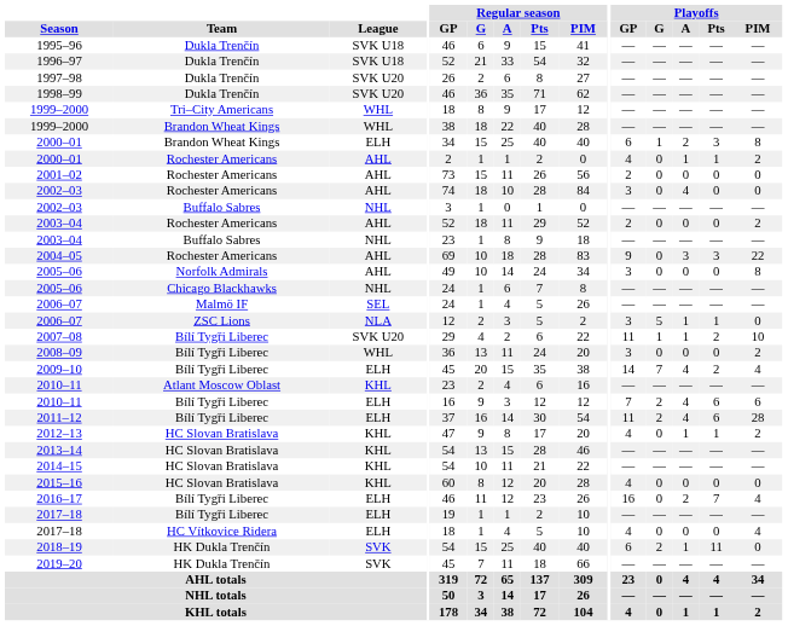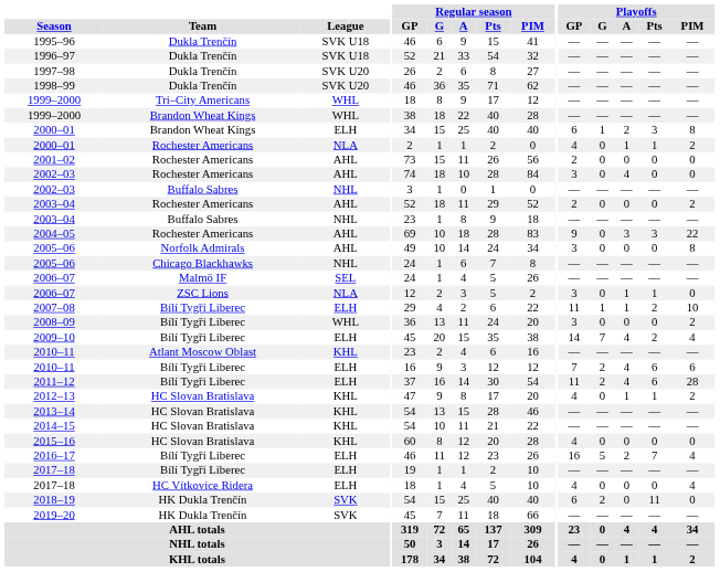2000–01 / Rochester Americans | League: AHL -> NLA
2006–07 / ZSC Lions | Playoffs / G: 5 -> 0
2007–08 | League: SVK U20 -> ELH
2016–17 | Playoffs / G: 0 -> 5
2018–19 | Playoffs / A: 1 -> 0
